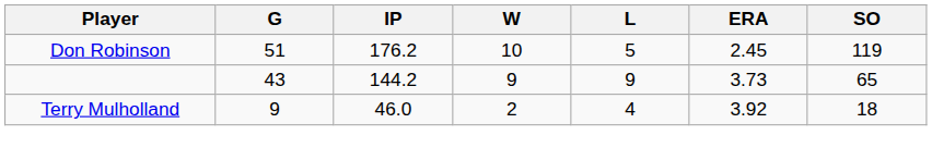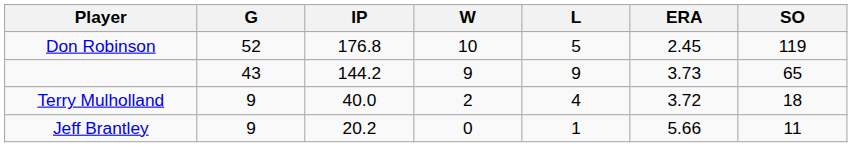Don Robinson | G: 51 -> 52
Don Robinson | IP: 176.2 -> 176.8
Terry Mulholland | IP: 46.0 -> 40.0
Terry Mulholland | ERA: 3.92 -> 3.72
+ row: Jeff Brantley | 9 | 20.2 | 0 | 1 | 5.66 | 11
